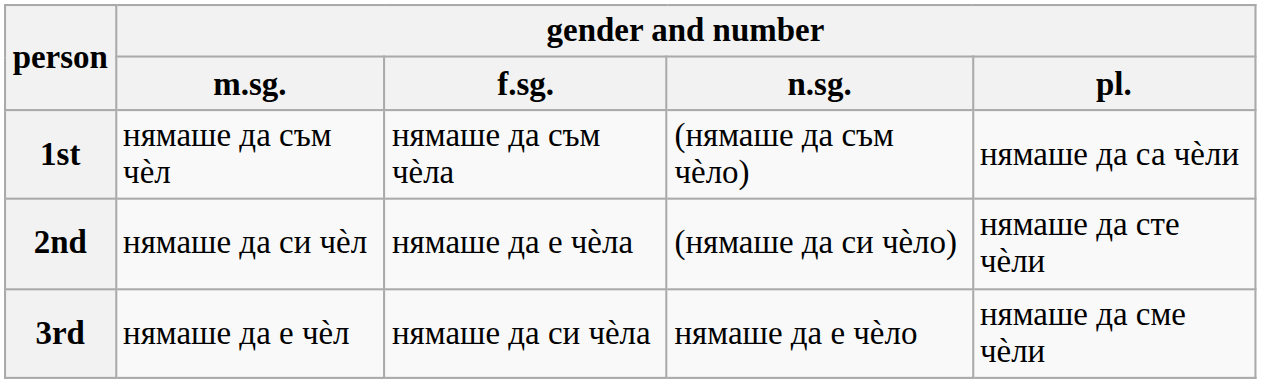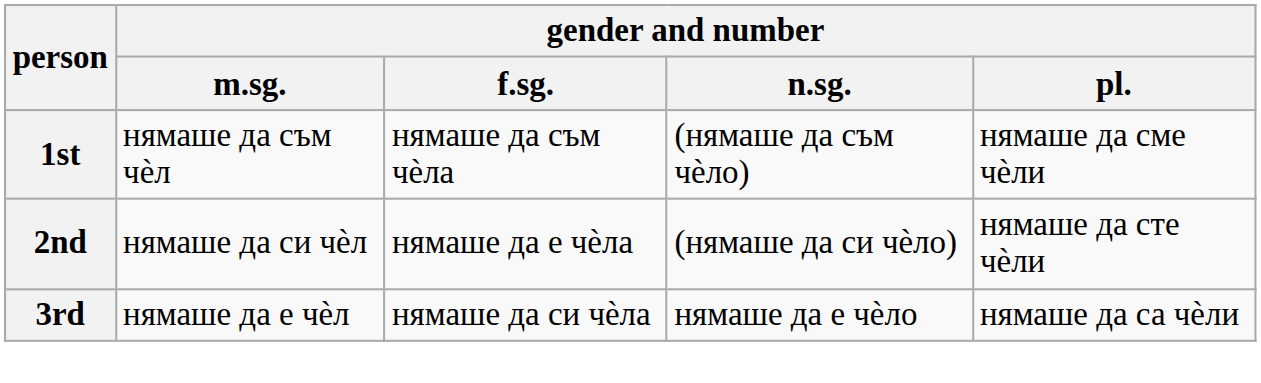1st | gender and number / pl.: нямаше да са чѐли -> нямаше да сме чѐли
3rd | gender and number / pl.: нямаше да сме чѐли -> нямаше да са чѐли
